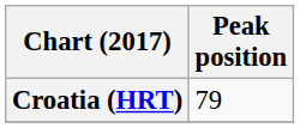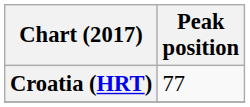Croatia (HRT) | Peak position: 79 -> 77
